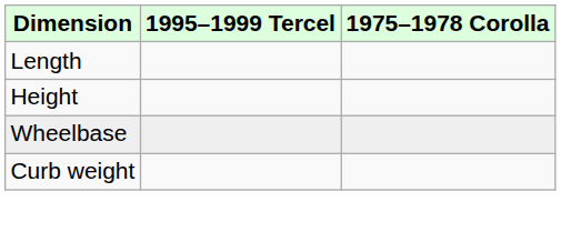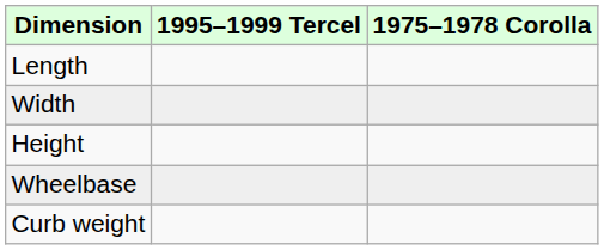+ row: Width
